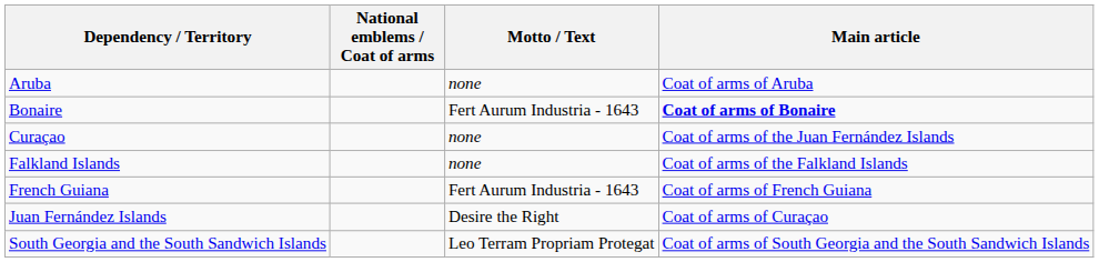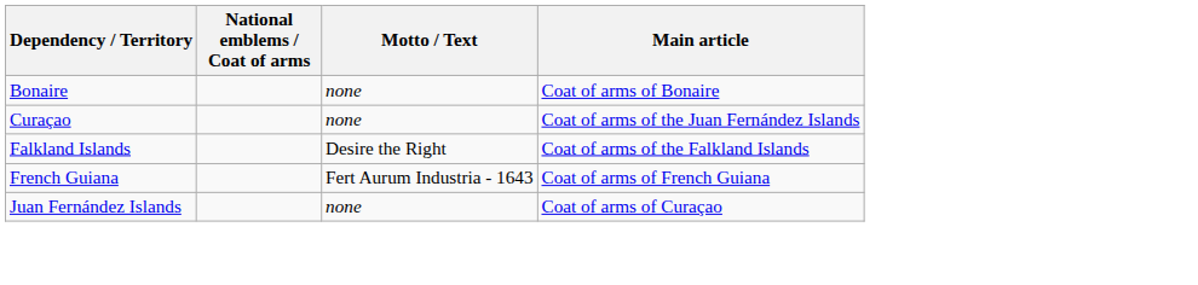- row: Aruba | none | Coat of arms of Aruba
Bonaire | Motto / Text: Fert Aurum Industria - 1643 -> none
Bonaire | Main article: bold -> normal
Falkland Islands | Motto / Text: none -> Desire the Right
Juan Fernández Islands | Motto / Text: Desire the Right -> none
- row: South Georgia and the South Sandwich Islands | Leo Terram Propriam Protegat | Coat of arms of South Georgia and the South Sandwich Islands
